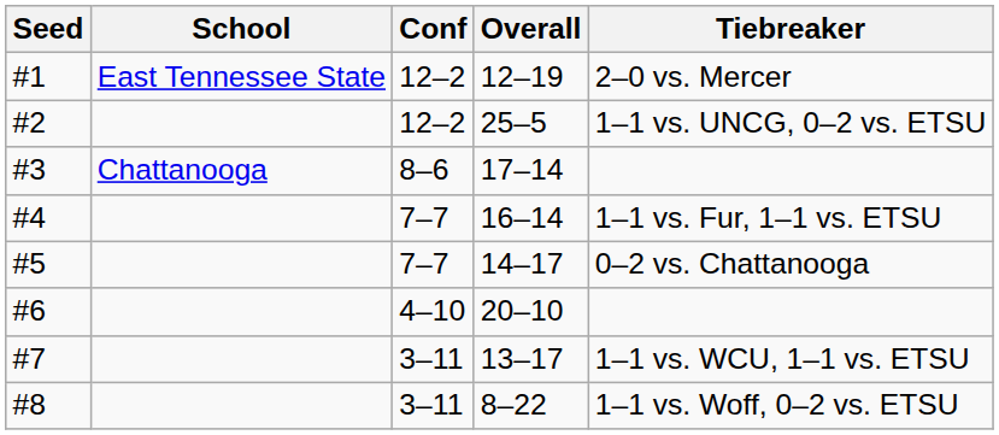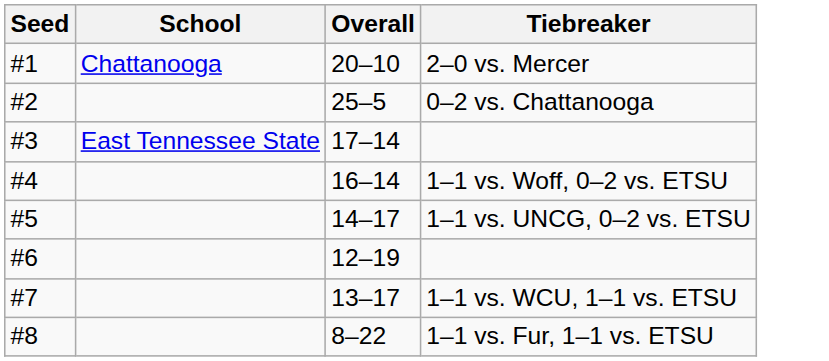- column: Conf | 12–2 | 12–2 | 8–6 | 7–7 | 7–7 | 4–10 | 3–11 | 3–11
#1 | School: East Tennessee State -> Chattanooga
#1 | Overall: 12–19 -> 20–10
#2 | Tiebreaker: 1–1 vs. UNCG, 0–2 vs. ETSU -> 0–2 vs. Chattanooga
#3 | School: Chattanooga -> East Tennessee State
#4 | Tiebreaker: 1–1 vs. Fur, 1–1 vs. ETSU -> 1–1 vs. Woff, 0–2 vs. ETSU
#5 | Tiebreaker: 0–2 vs. Chattanooga -> 1–1 vs. UNCG, 0–2 vs. ETSU
#6 | Overall: 20–10 -> 12–19
#8 | Tiebreaker: 1–1 vs. Woff, 0–2 vs. ETSU -> 1–1 vs. Fur, 1–1 vs. ETSU
